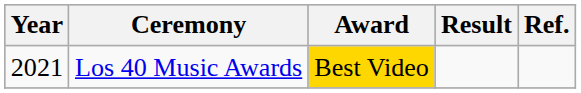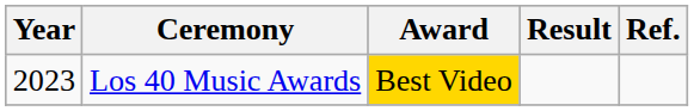Los 40 Music Awards | Year: 2021 -> 2023
